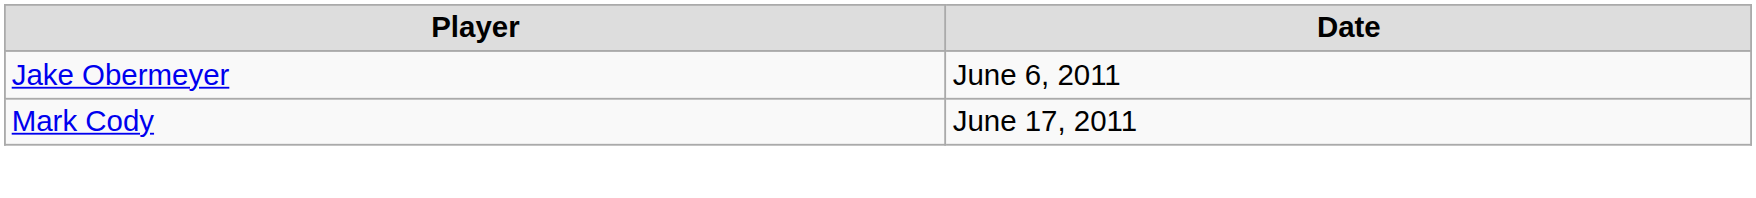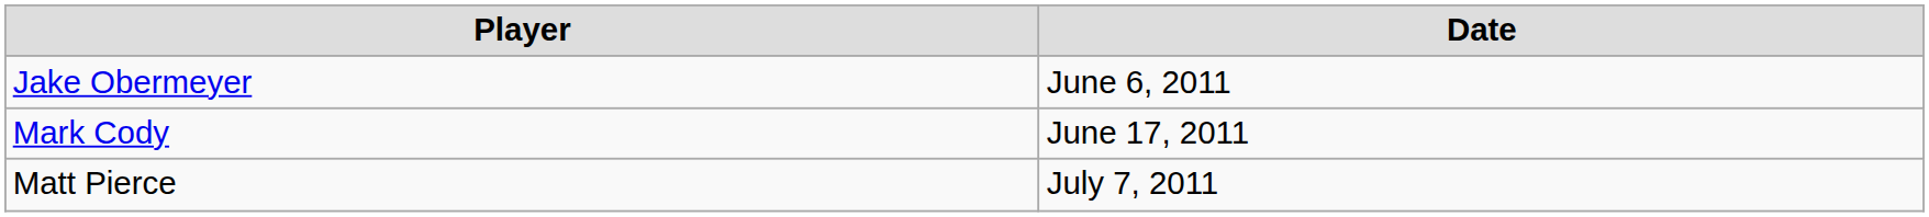+ row: Matt Pierce | July 7, 2011
